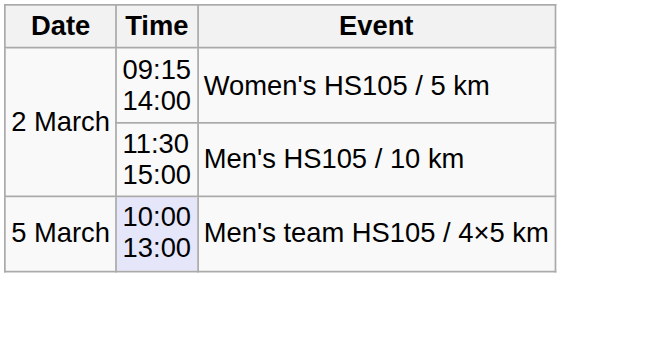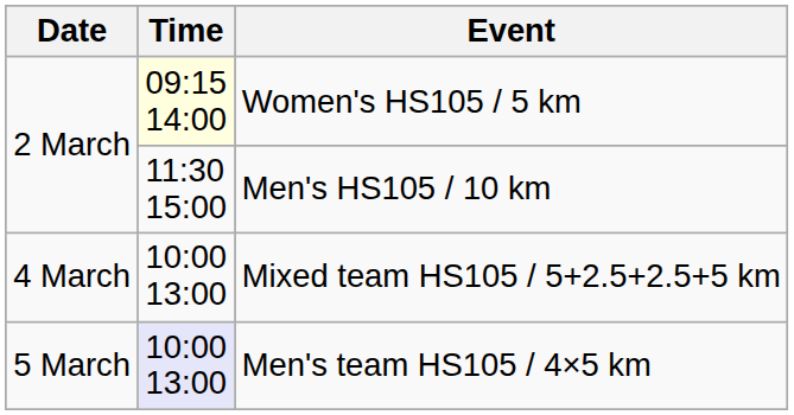Women's HS105 / 5 km | Time: no background -> lightyellow background
+ row: 4 March | 10:00 13:00 | Mixed team HS105 / 5+2.5+2.5+5 km
